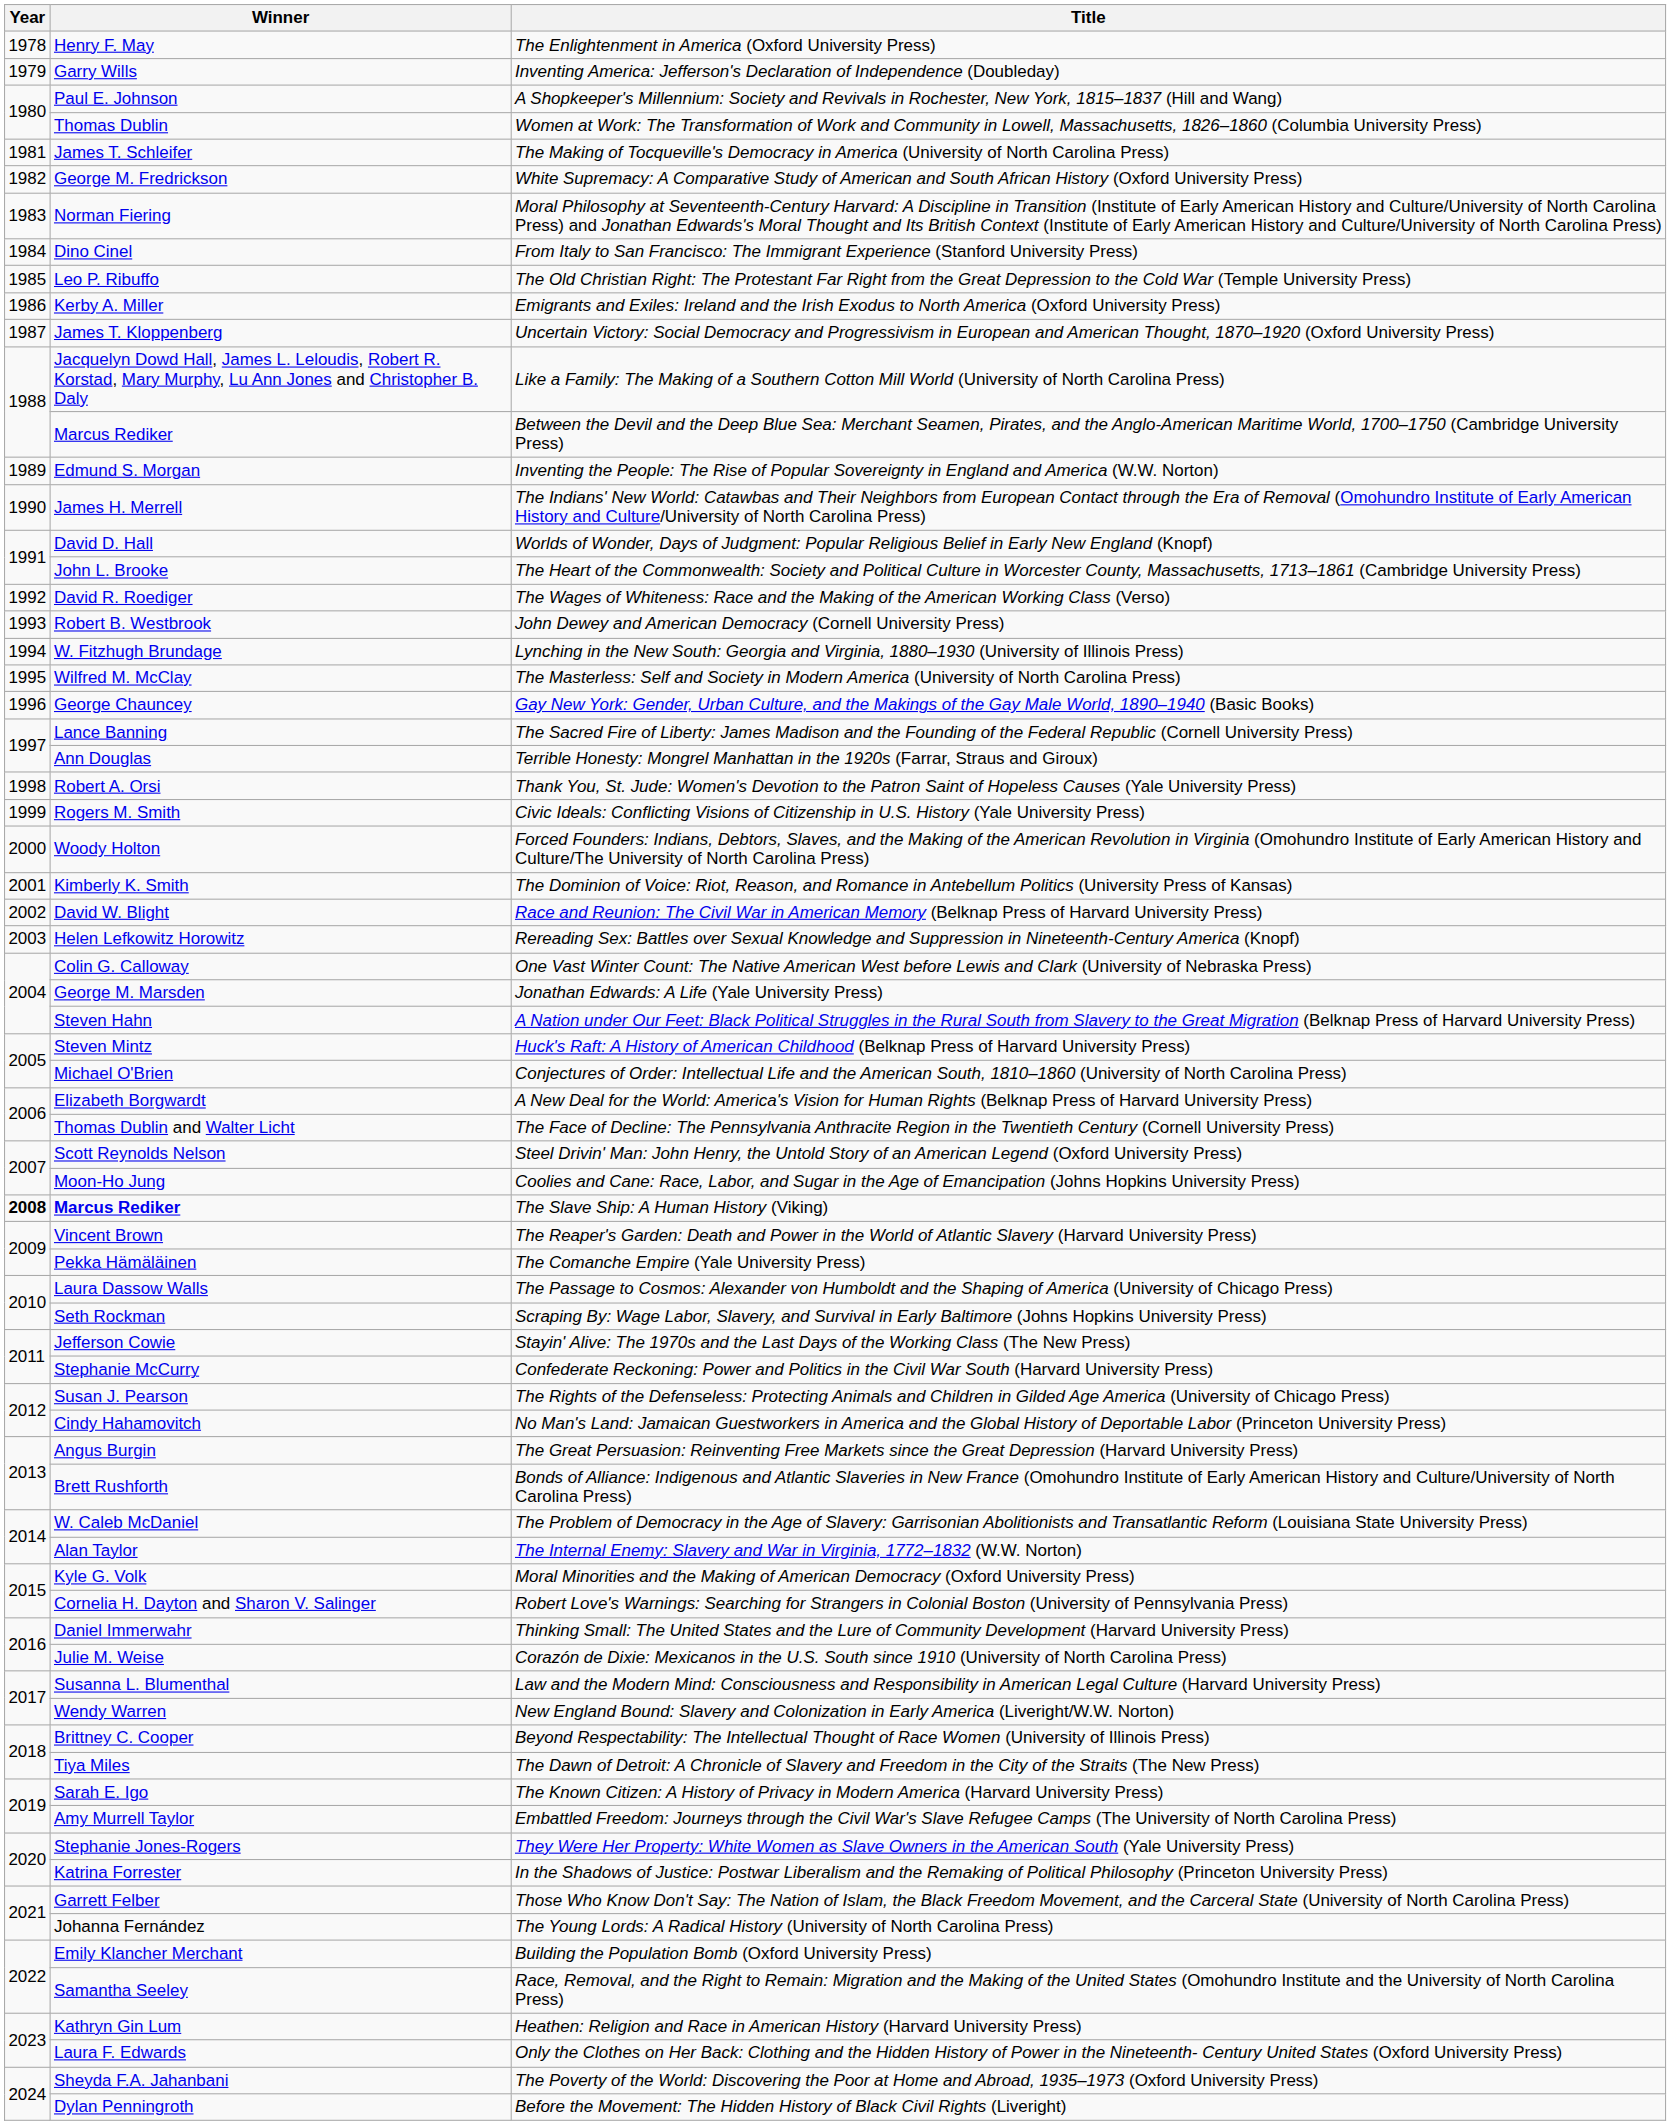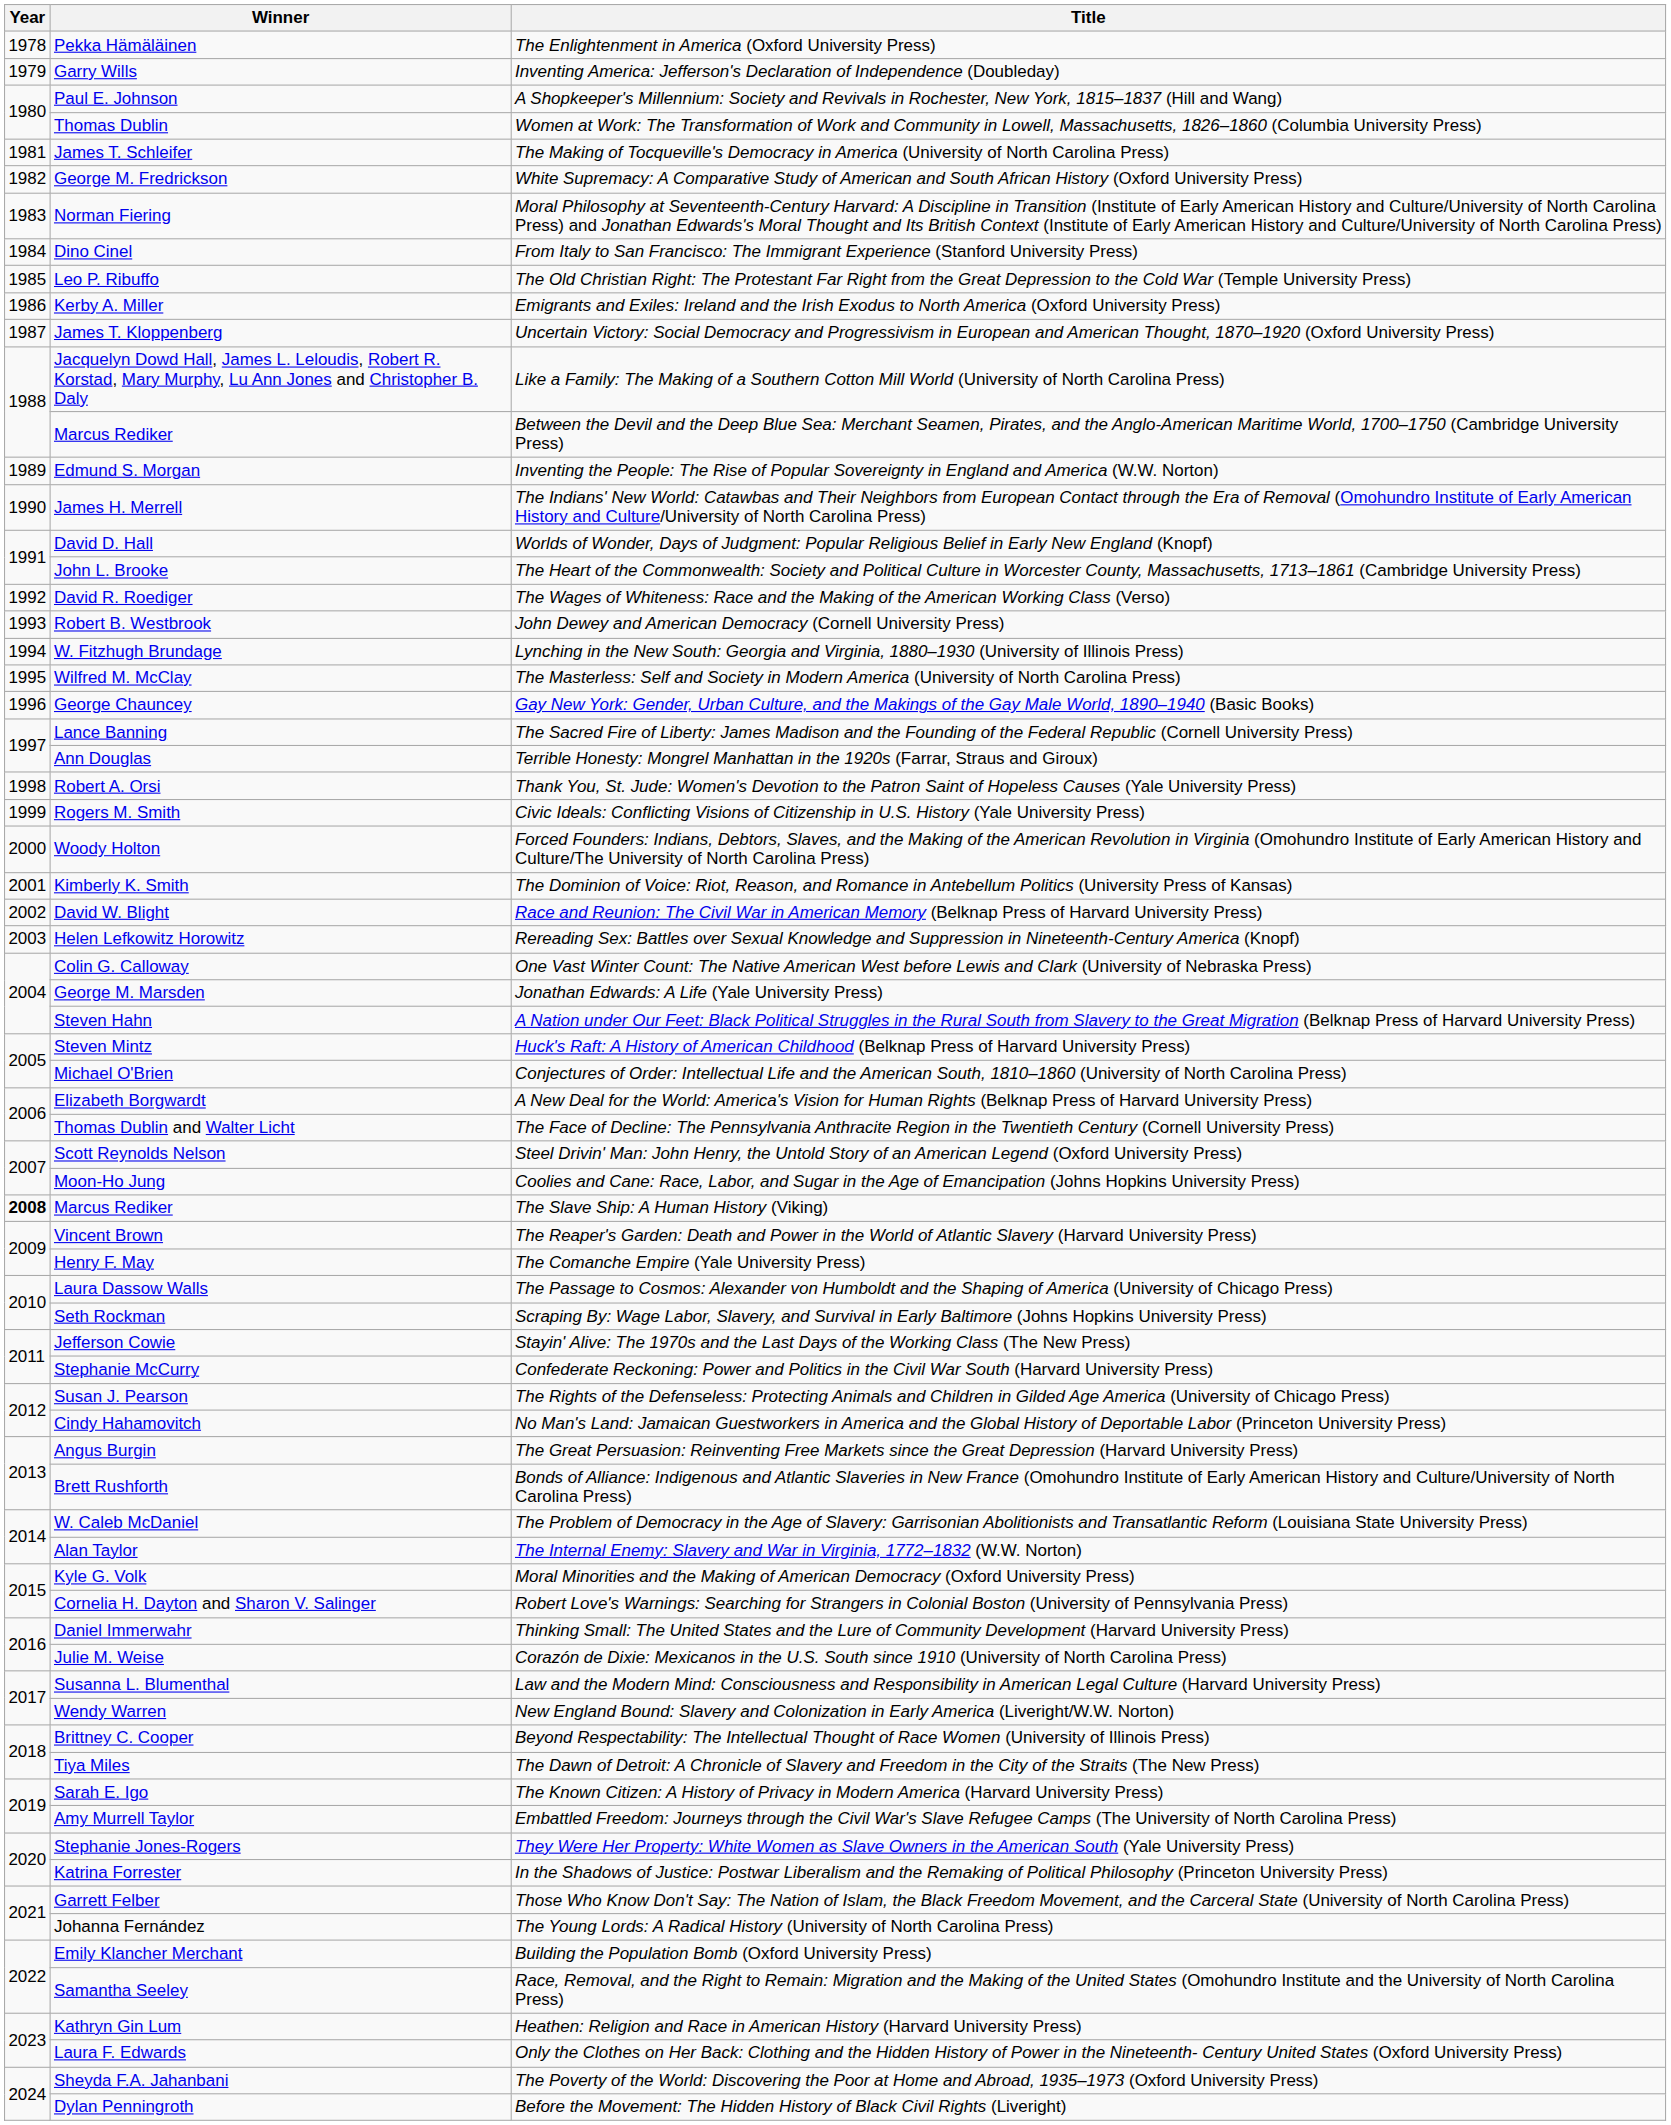The Enlightenment in America (Oxford University Press) | Winner: Henry F. May -> Pekka Hämäläinen
The Slave Ship: A Human History (Viking) | Winner: bold -> normal
The Comanche Empire (Yale University Press) | Winner: Pekka Hämäläinen -> Henry F. May
